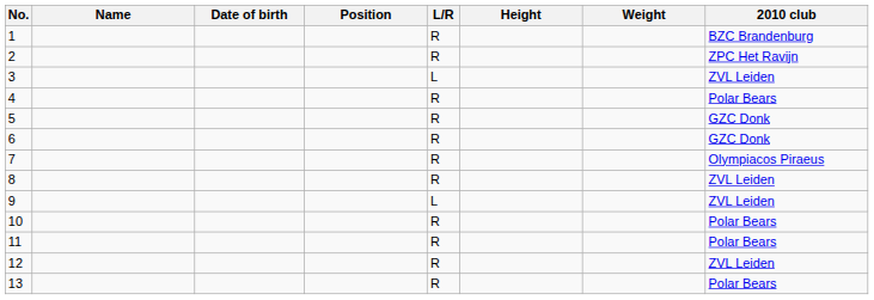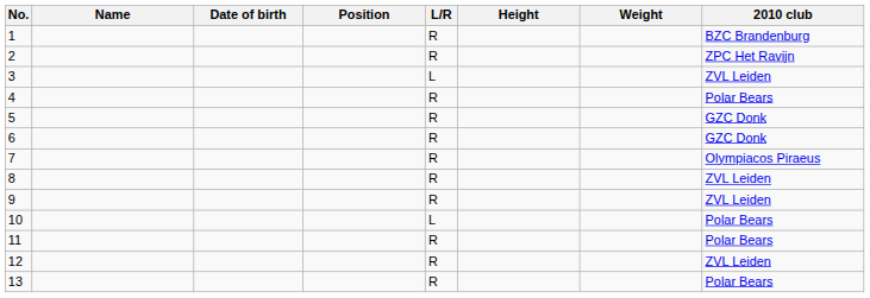9 | L/R: L -> R
10 | L/R: R -> L
